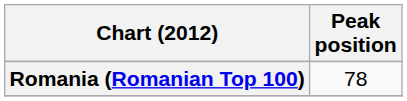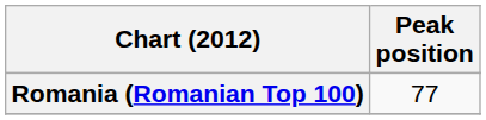Romania (Romanian Top 100) | Peak position: 78 -> 77
